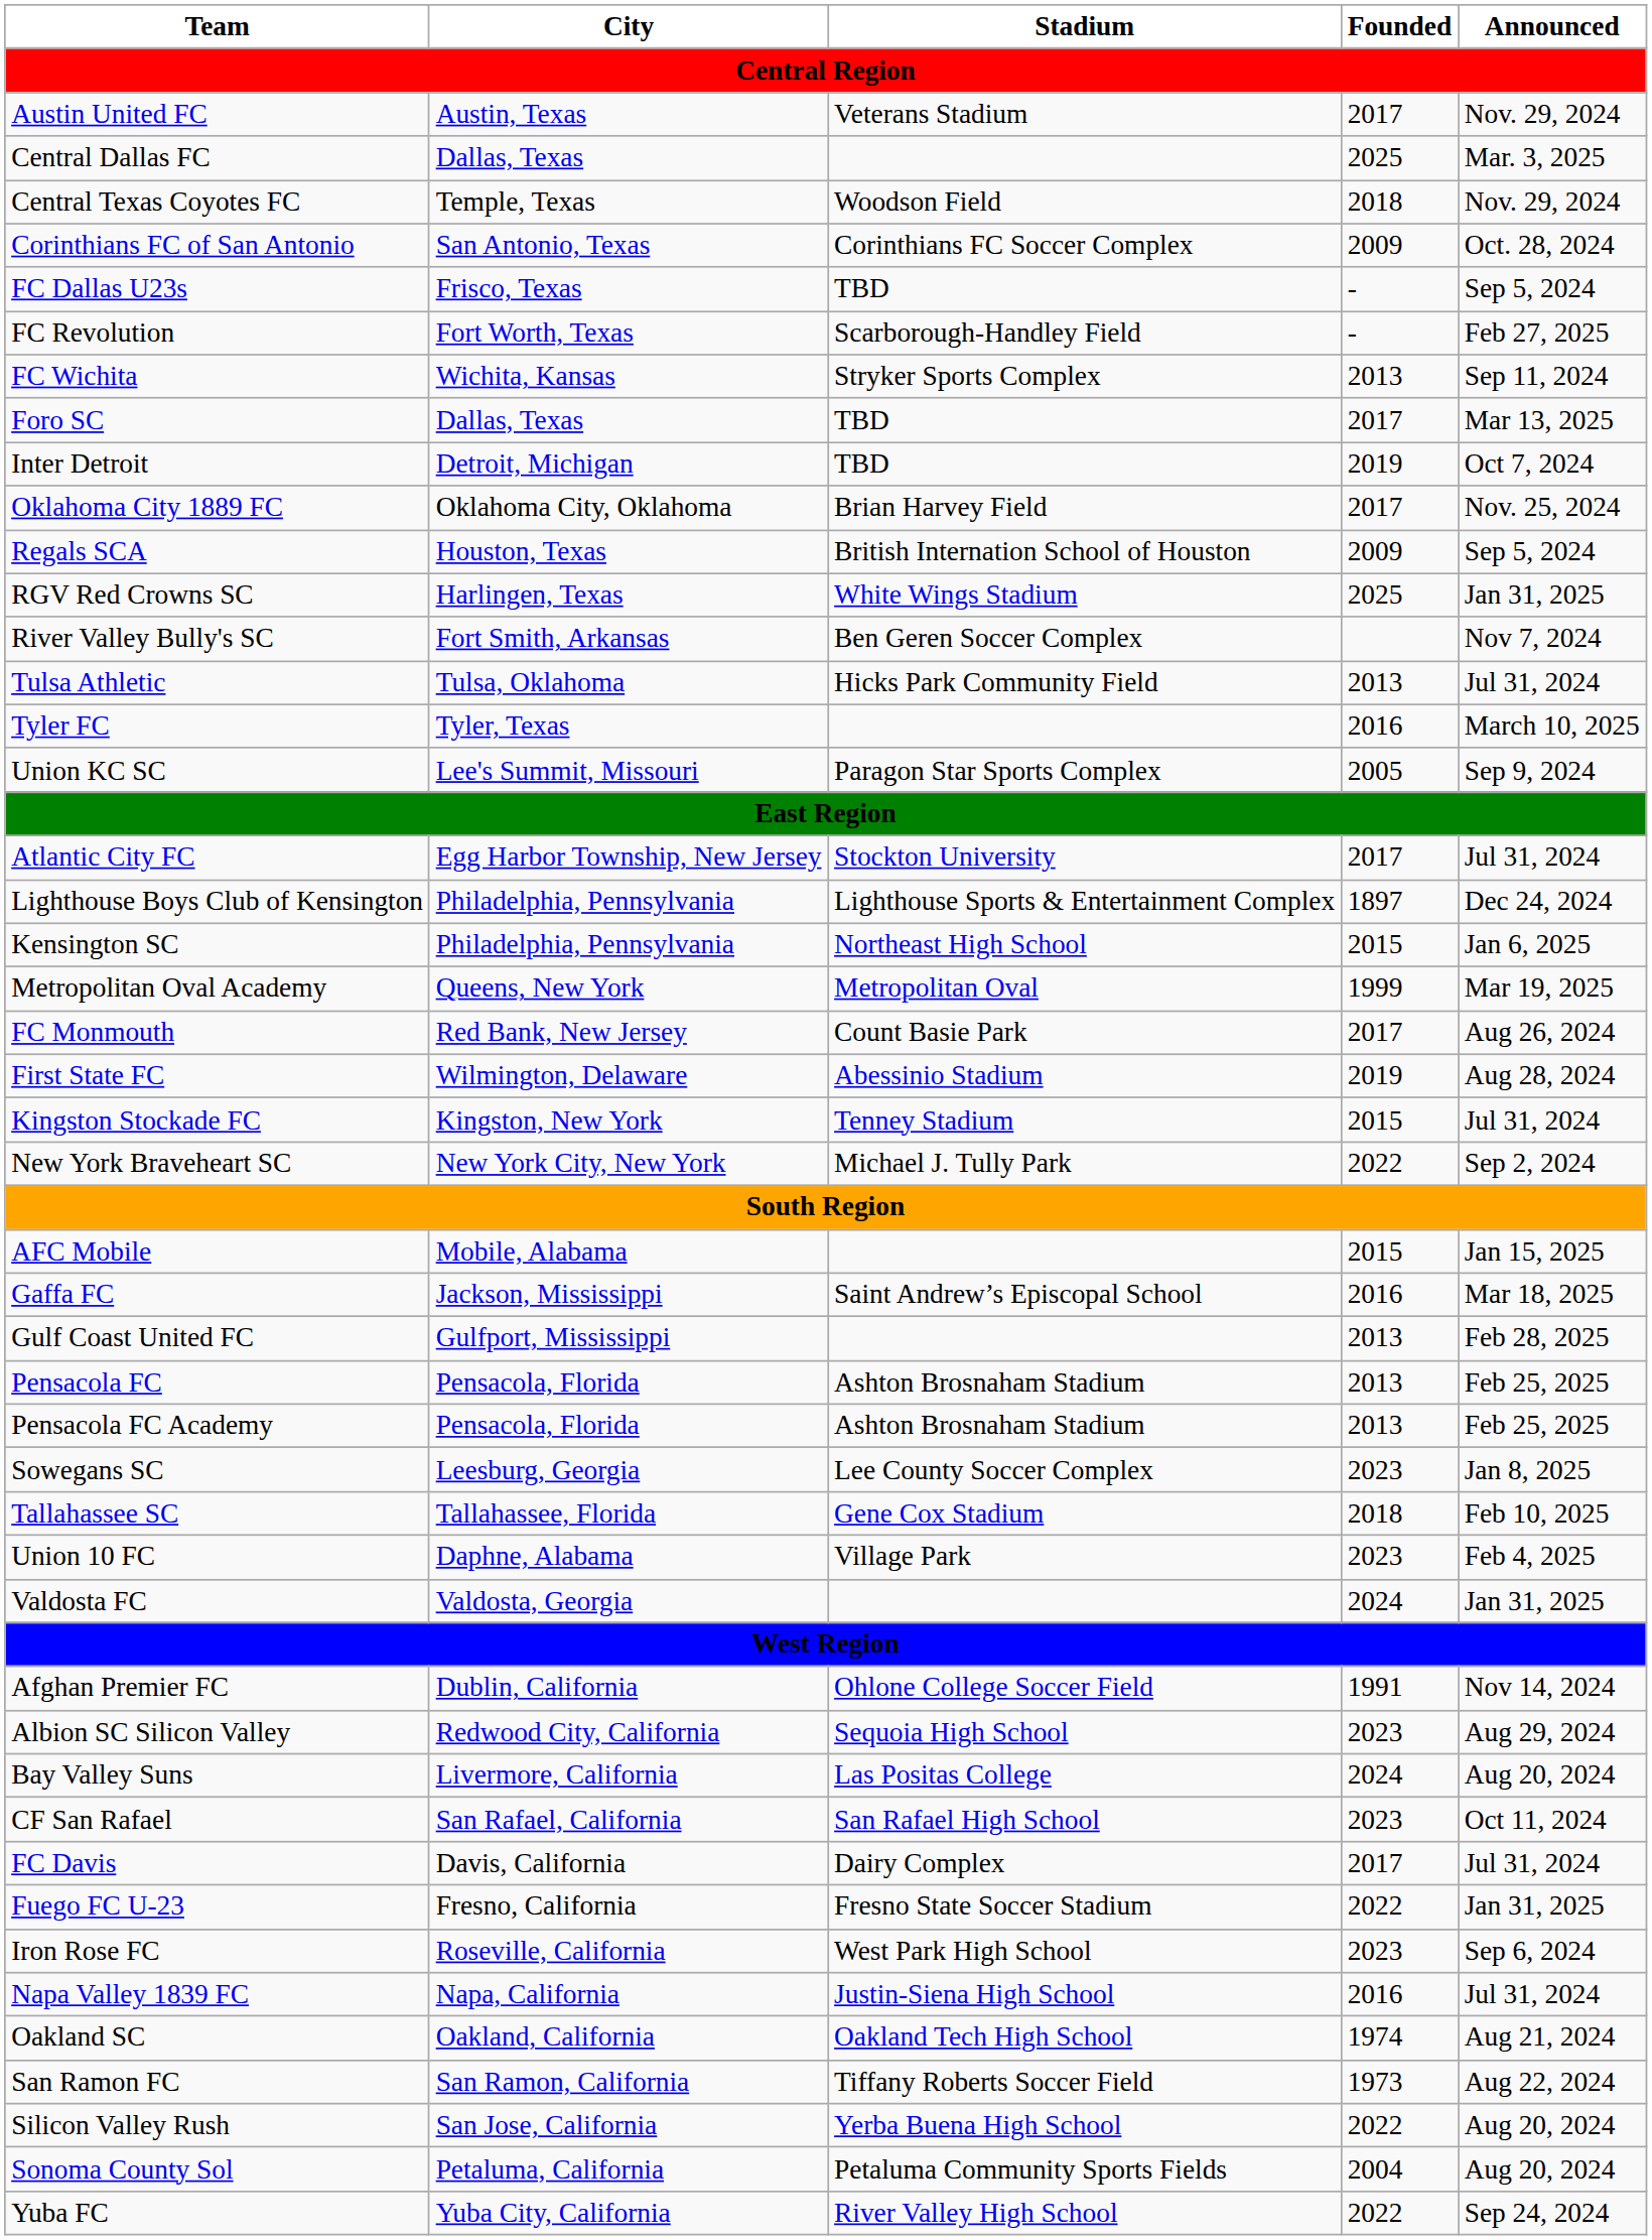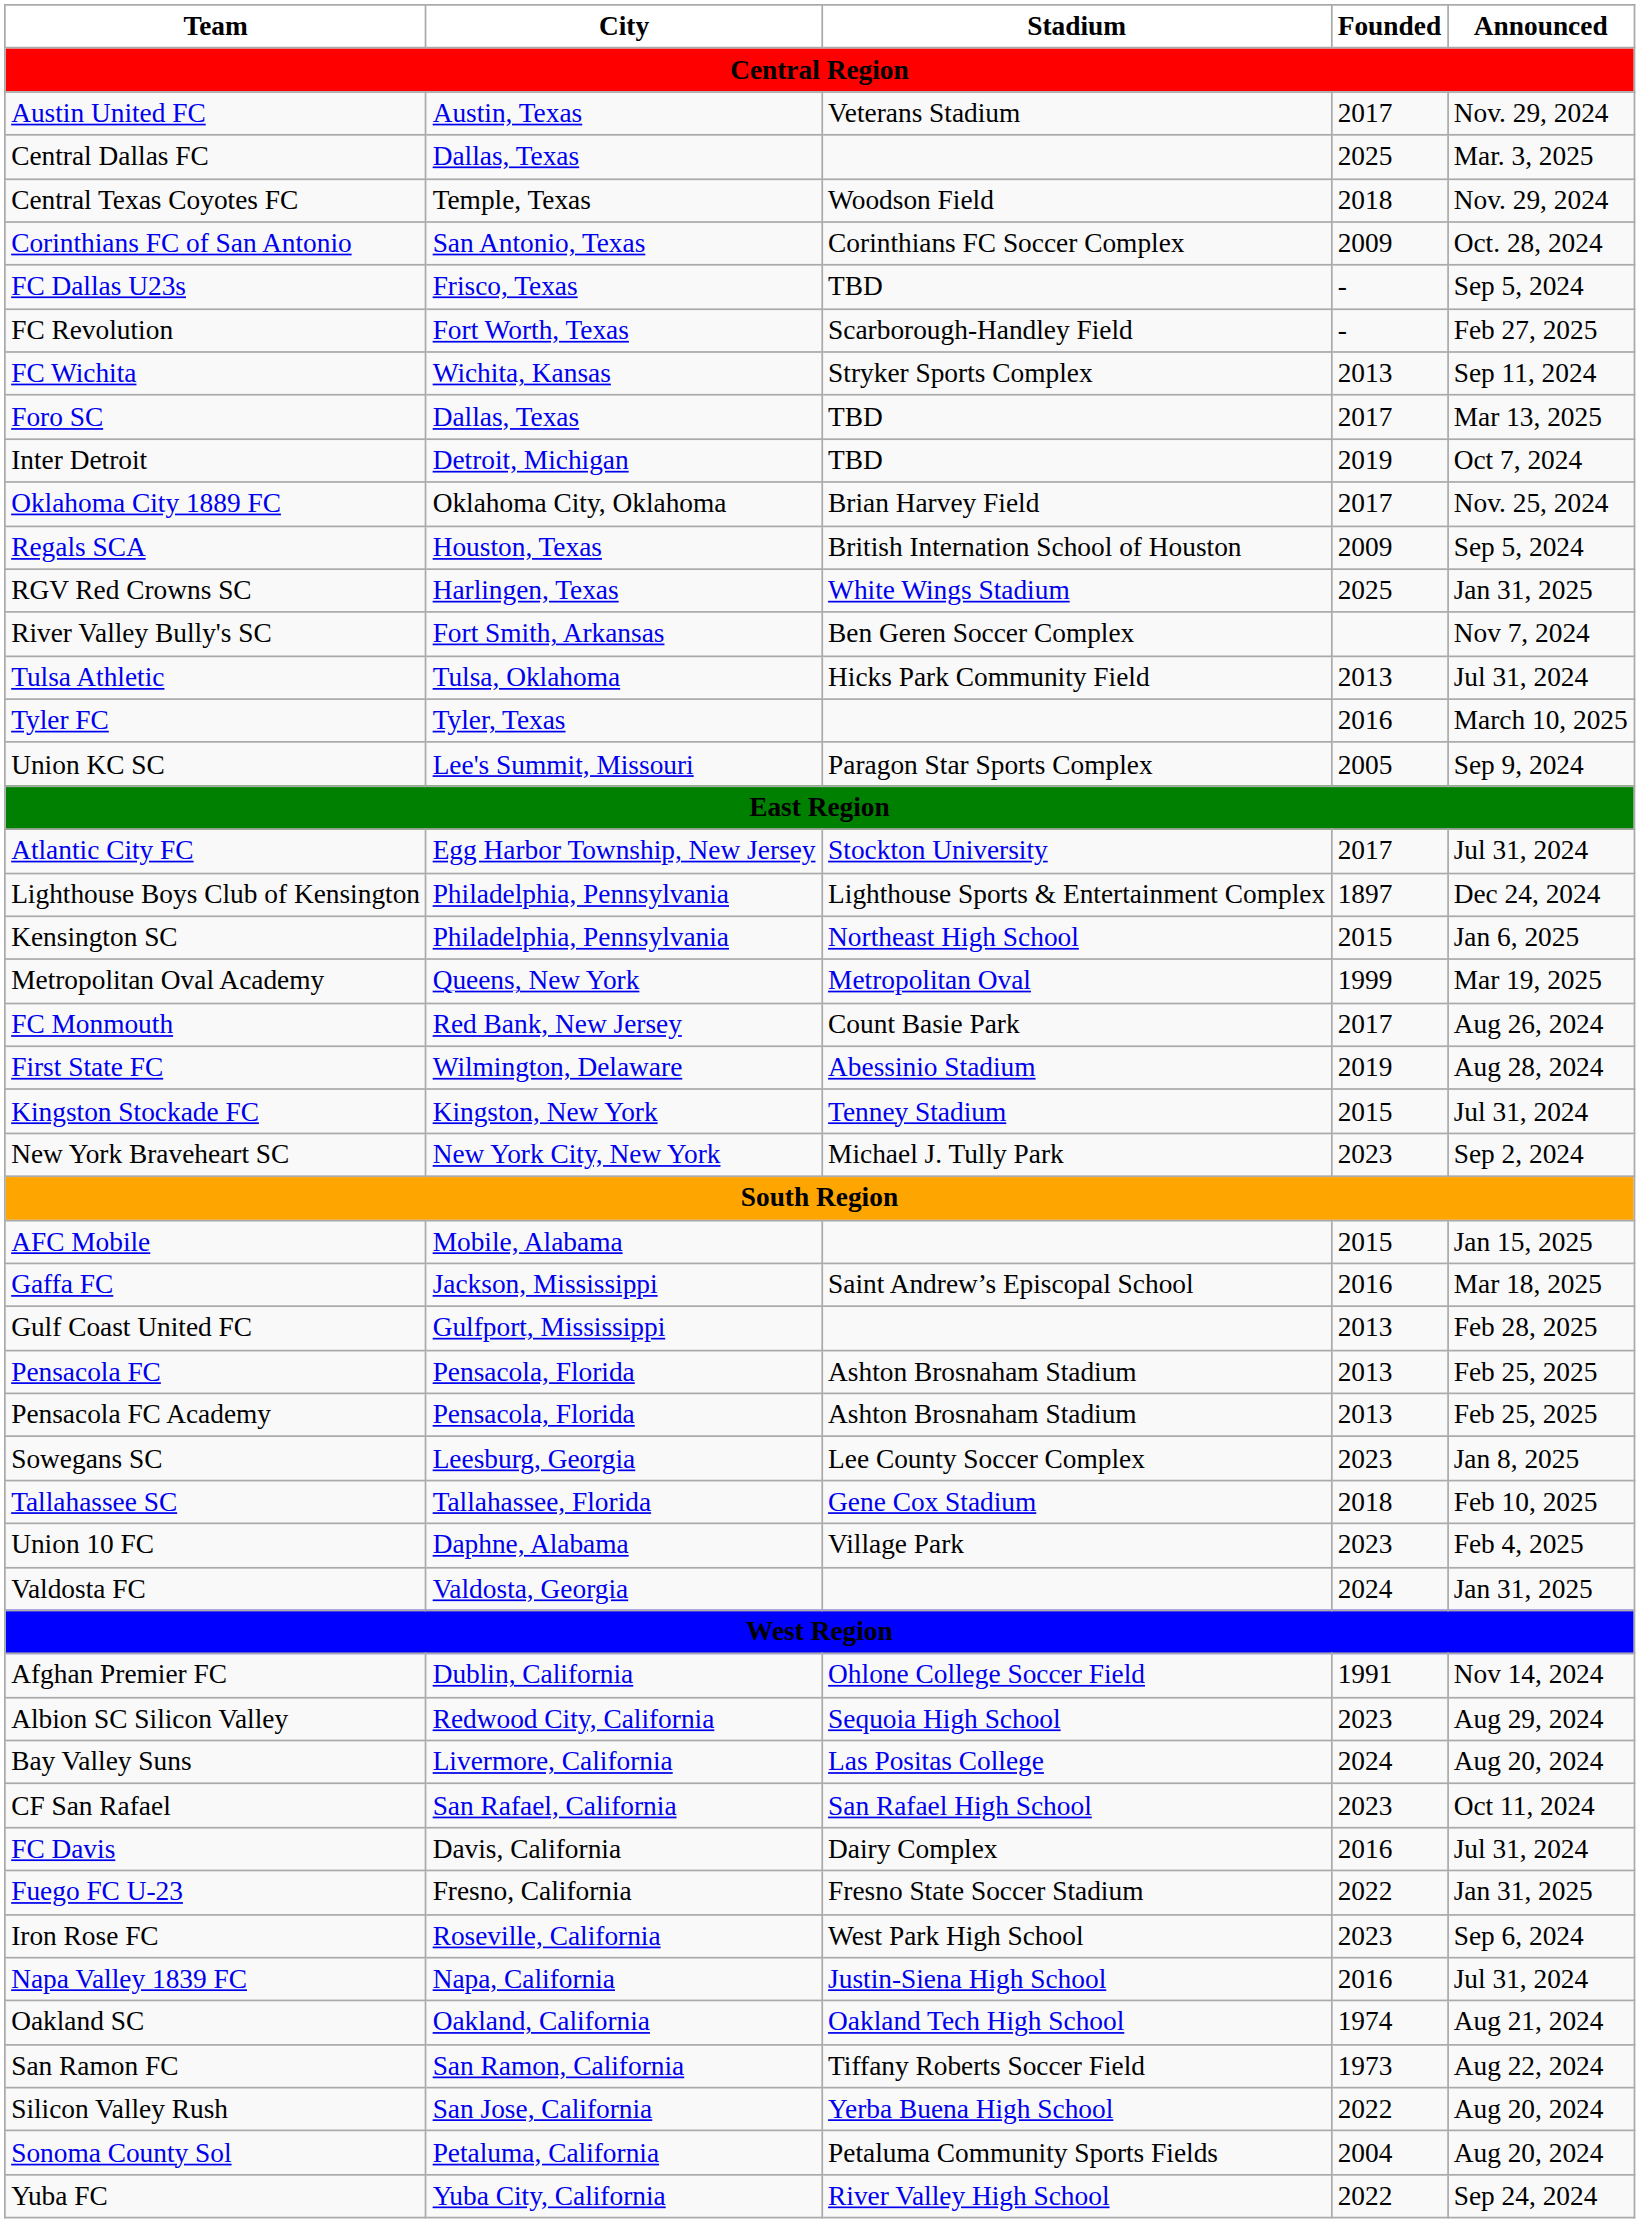New York Braveheart SC | Founded: 2022 -> 2023
FC Davis | Founded: 2017 -> 2016
